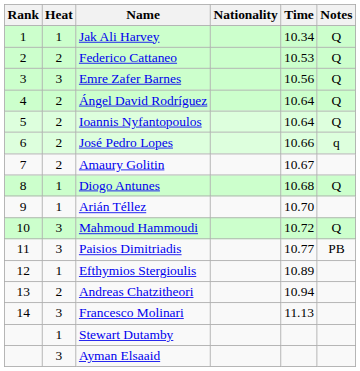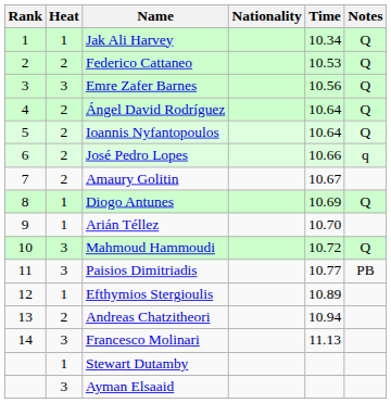Diogo Antunes | Time: 10.68 -> 10.69
